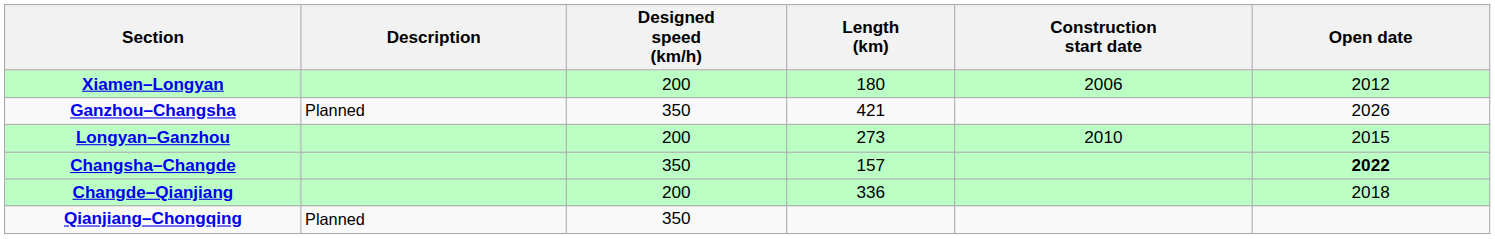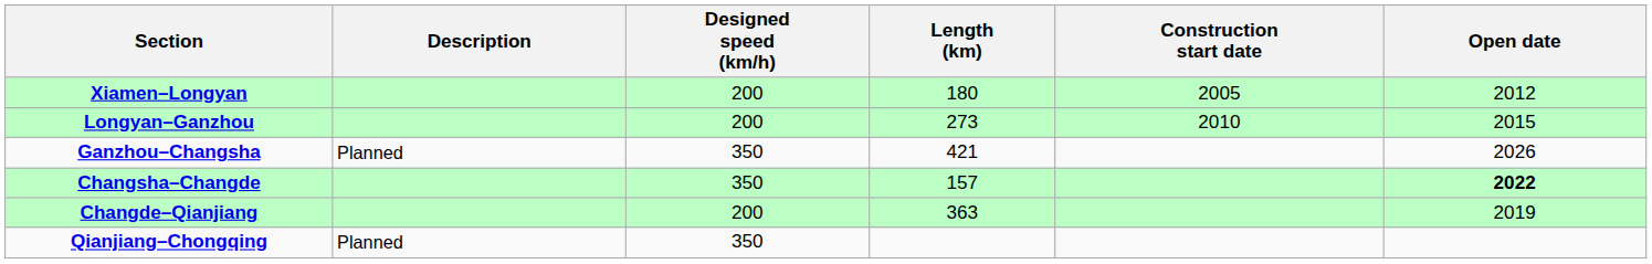Xiamen–Longyan | Construction start date: 2006 -> 2005
rows swapped: Longyan–Ganzhou <-> Ganzhou–Changsha
Changde–Qianjiang | Length (km): 336 -> 363
Changde–Qianjiang | Open date: 2018 -> 2019
